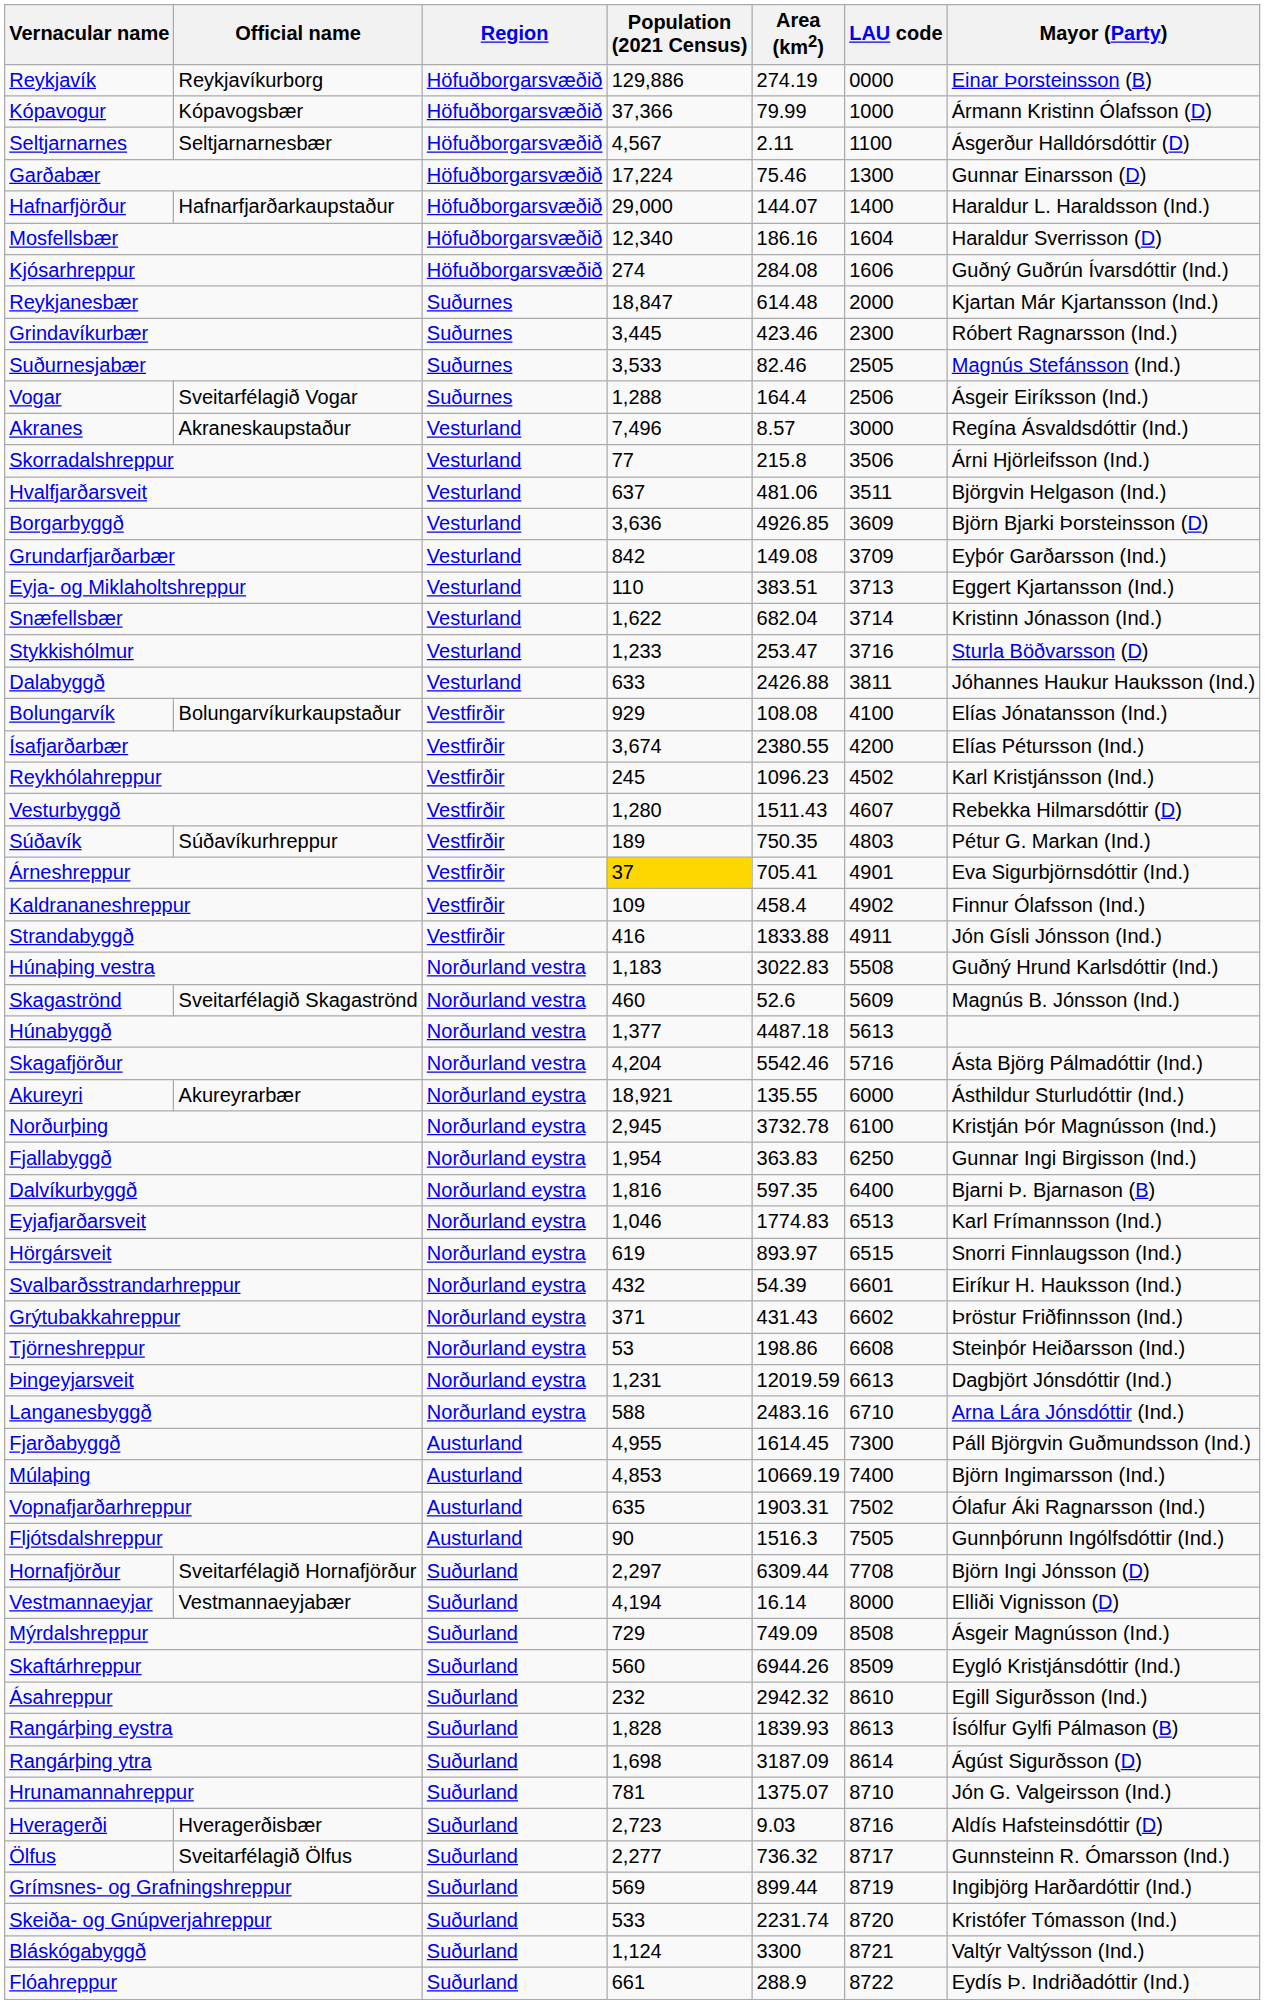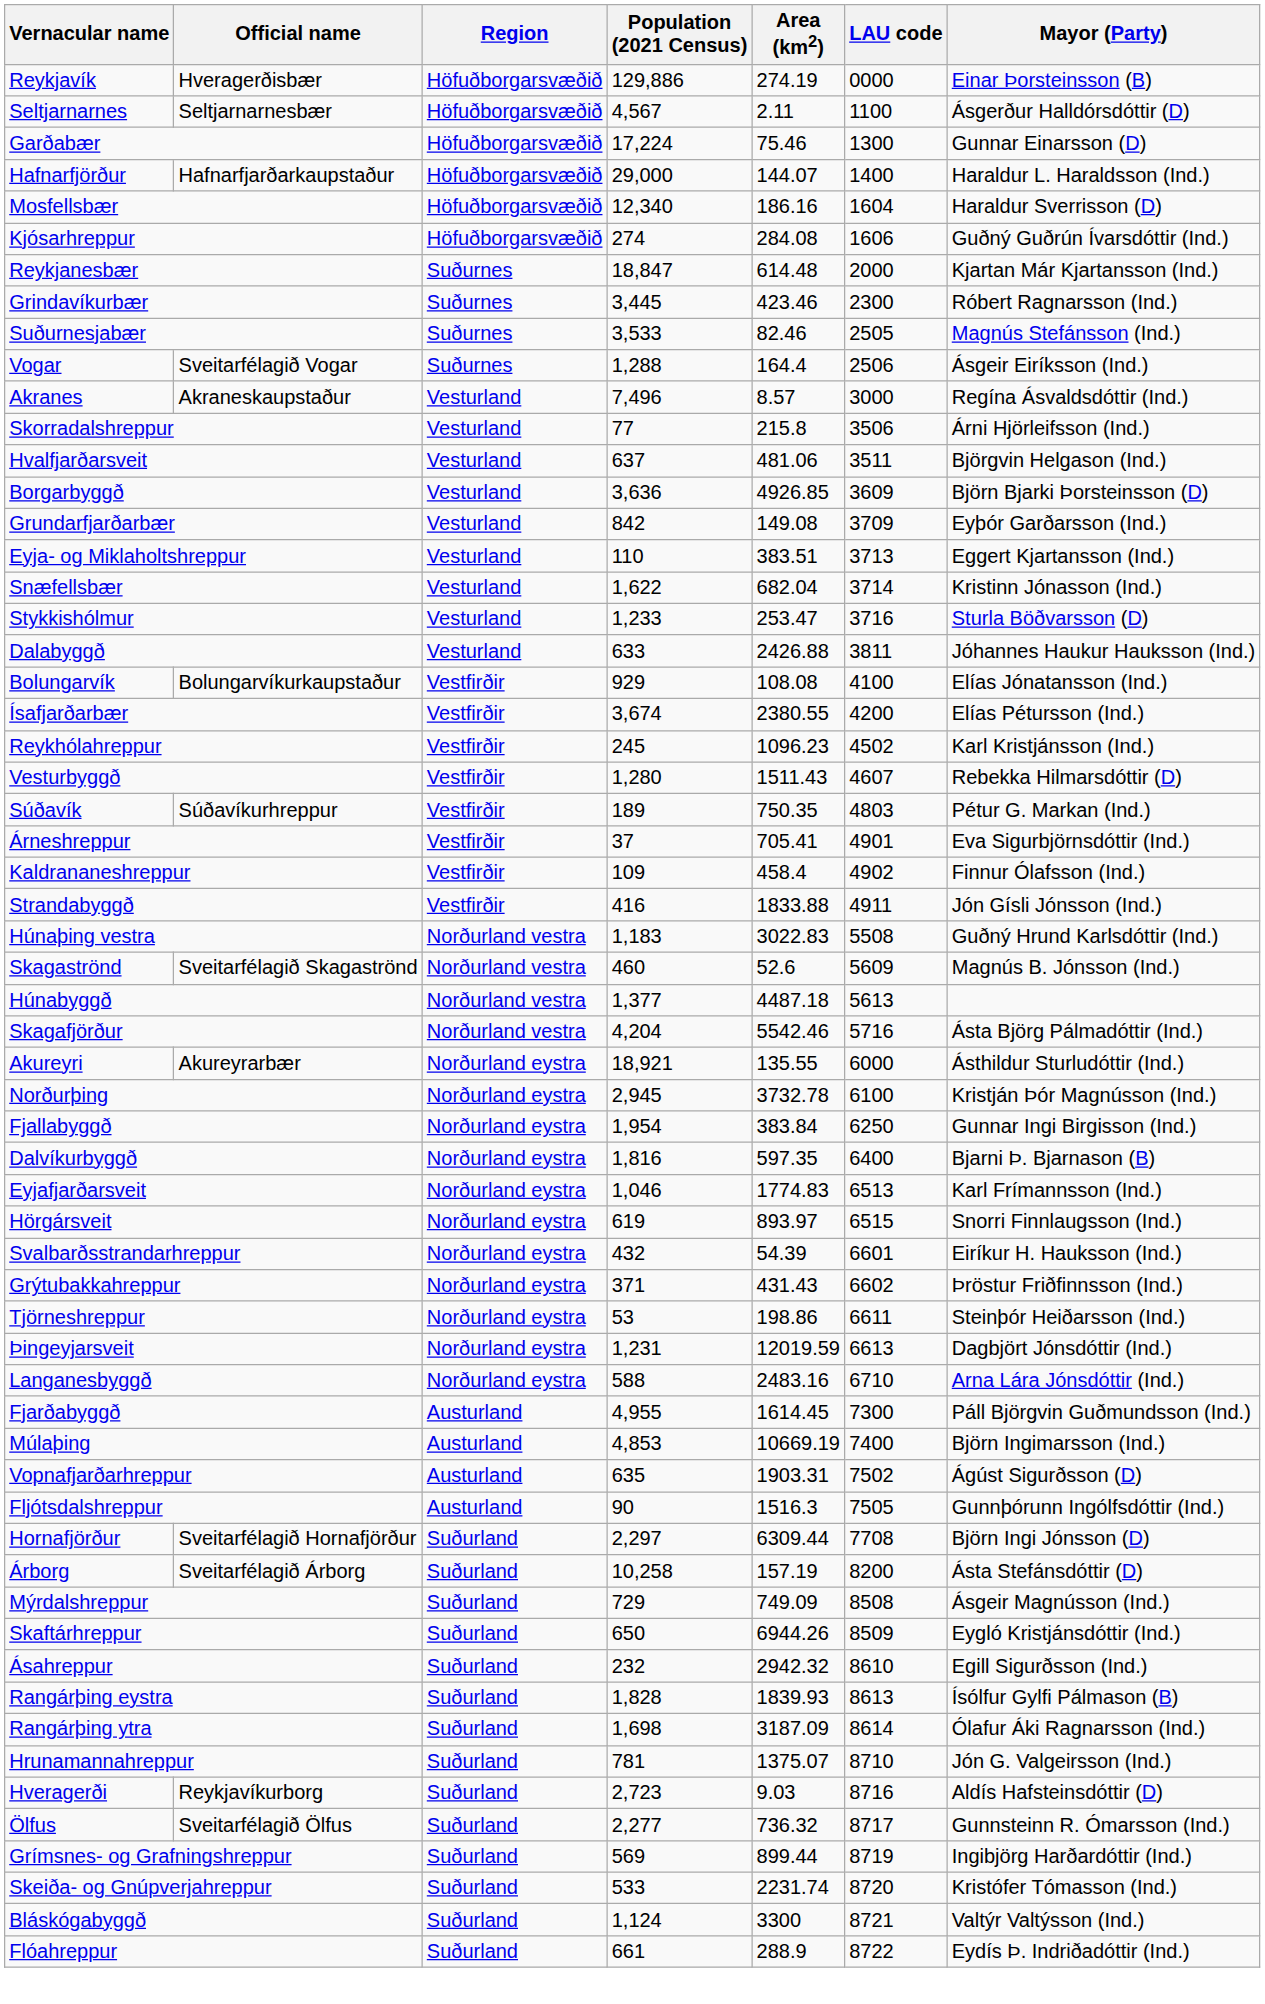Reykjavík | Official name: Reykjavíkurborg -> Hveragerðisbær
- row: Kópavogur | Kópavogsbær | Höfuðborgarsvæðið | 37,366 | 79.99 | 1000 | Ármann Kristinn Ólafsson (D)
Árneshreppur | Population (2021 Census): gold background -> no background
Fjallabyggð | Area (km2): 363.83 -> 383.84
Tjörneshreppur | LAU code: 6608 -> 6611
Vopnafjarðarhreppur | Mayor (Party): Ólafur Áki Ragnarsson (Ind.) -> Ágúst Sigurðsson (D)
- row: Vestmannaeyjar | Vestmannaeyjabær | Suðurland | 4,194 | 16.14 | 8000 | Elliði Vignisson (D)
+ row: Árborg | Sveitarfélagið Árborg | Suðurland | 10,258 | 157.19 | 8200 | Ásta Stefánsdóttir (D)
Skaftárhreppur | Population (2021 Census): 560 -> 650
Rangárþing ytra | Mayor (Party): Ágúst Sigurðsson (D) -> Ólafur Áki Ragnarsson (Ind.)
Hveragerði | Official name: Hveragerðisbær -> Reykjavíkurborg
